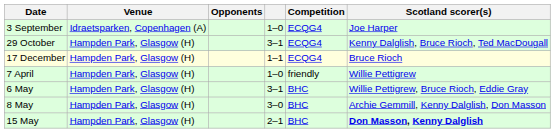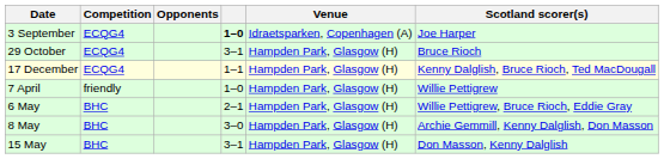columns swapped: Venue <-> Competition
3 September | column 4: normal -> bold
29 October | Scotland scorer(s): Kenny Dalglish, Bruce Rioch, Ted MacDougall -> Bruce Rioch
17 December | Scotland scorer(s): Bruce Rioch -> Kenny Dalglish, Bruce Rioch, Ted MacDougall
6 May | column 4: 3–1 -> 2–1
15 May | column 4: 2–1 -> 3–1
15 May | Scotland scorer(s): bold -> normal
